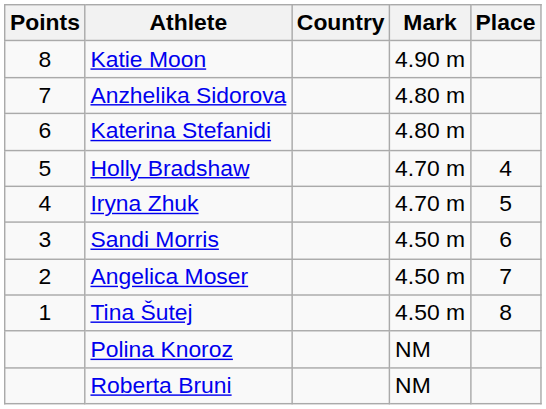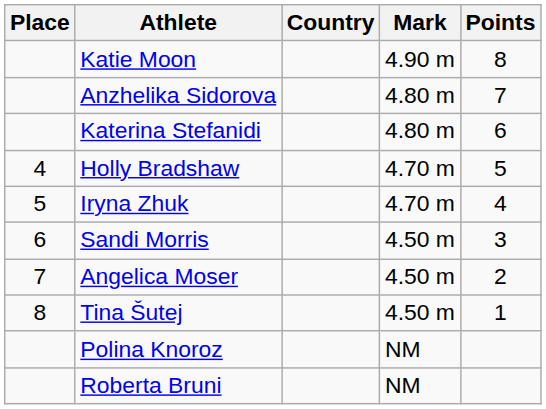columns swapped: Place <-> Points
